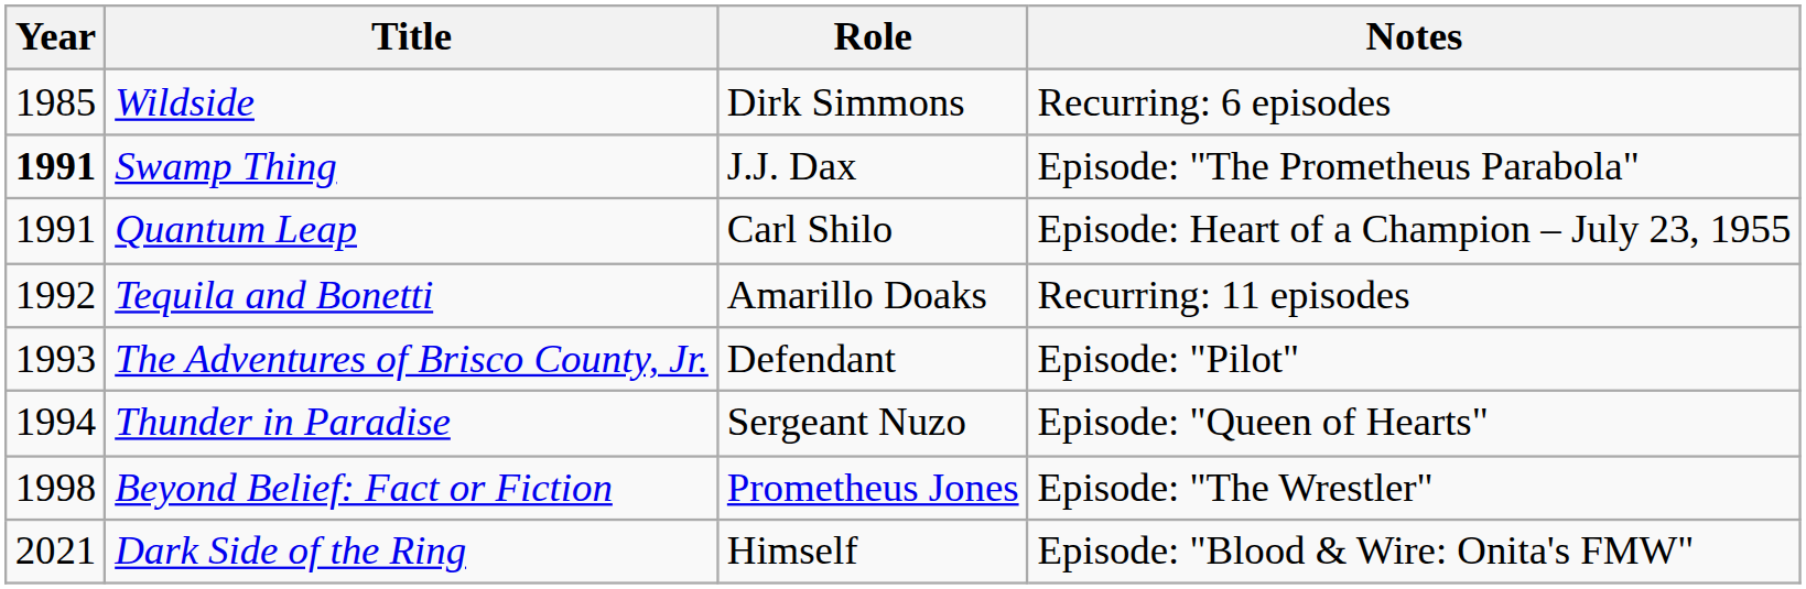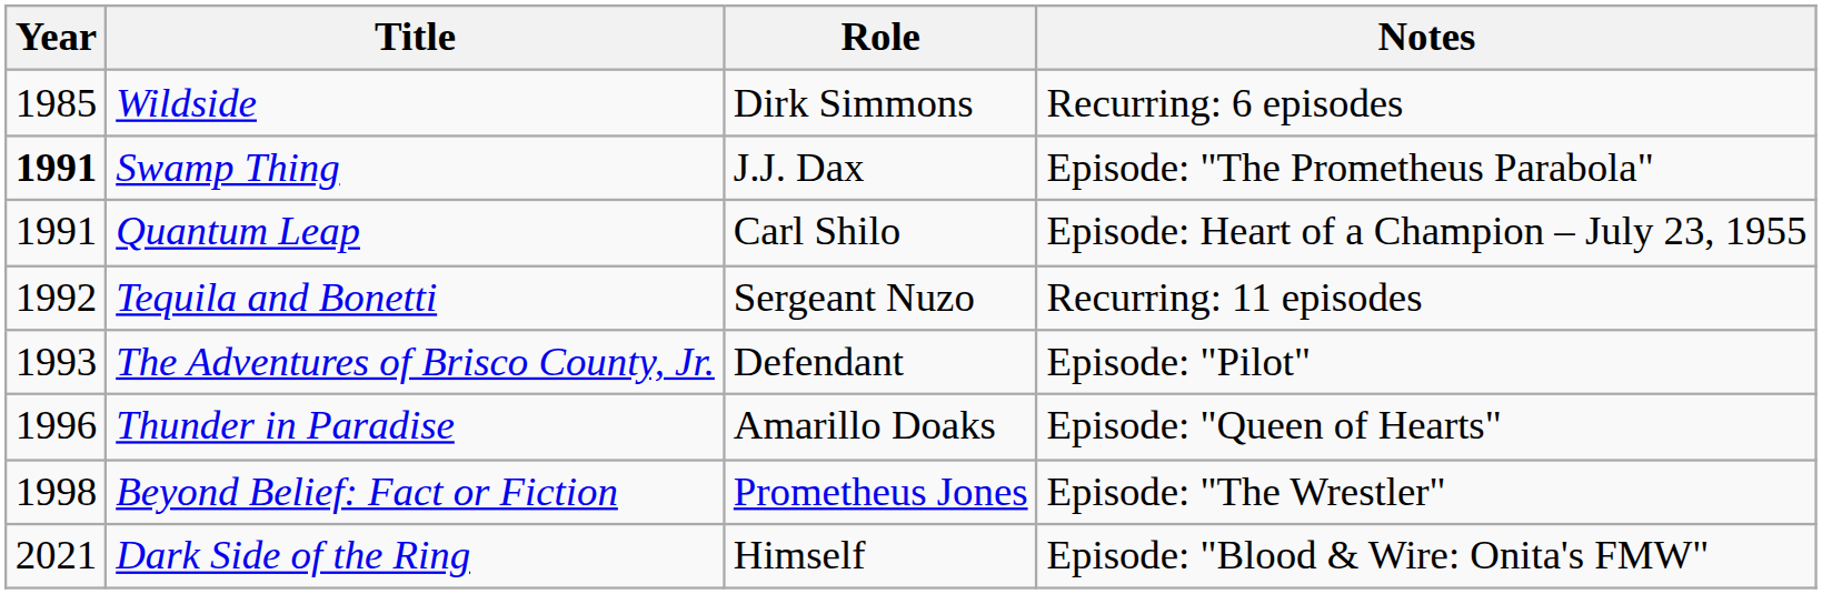Tequila and Bonetti | Role: Amarillo Doaks -> Sergeant Nuzo
Thunder in Paradise | Year: 1994 -> 1996
Thunder in Paradise | Role: Sergeant Nuzo -> Amarillo Doaks
